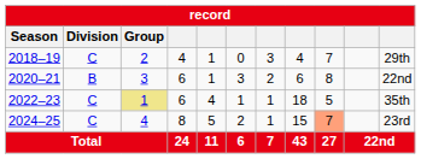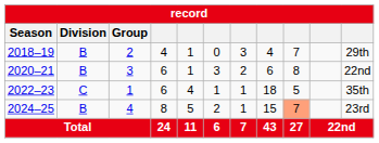2018–19 | Division: C -> B
2022–23 | Group: khaki background -> no background
2024–25 | Division: C -> B
